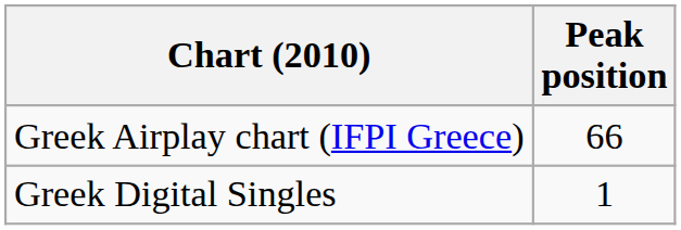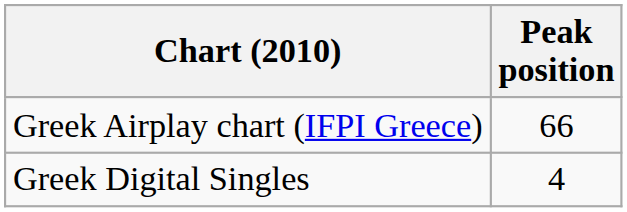Greek Digital Singles | Peak position: 1 -> 4
